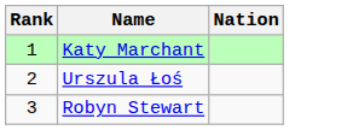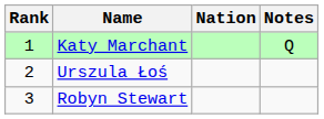+ column: Notes | Q
